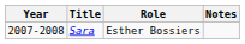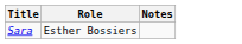- column: Year | 2007-2008
